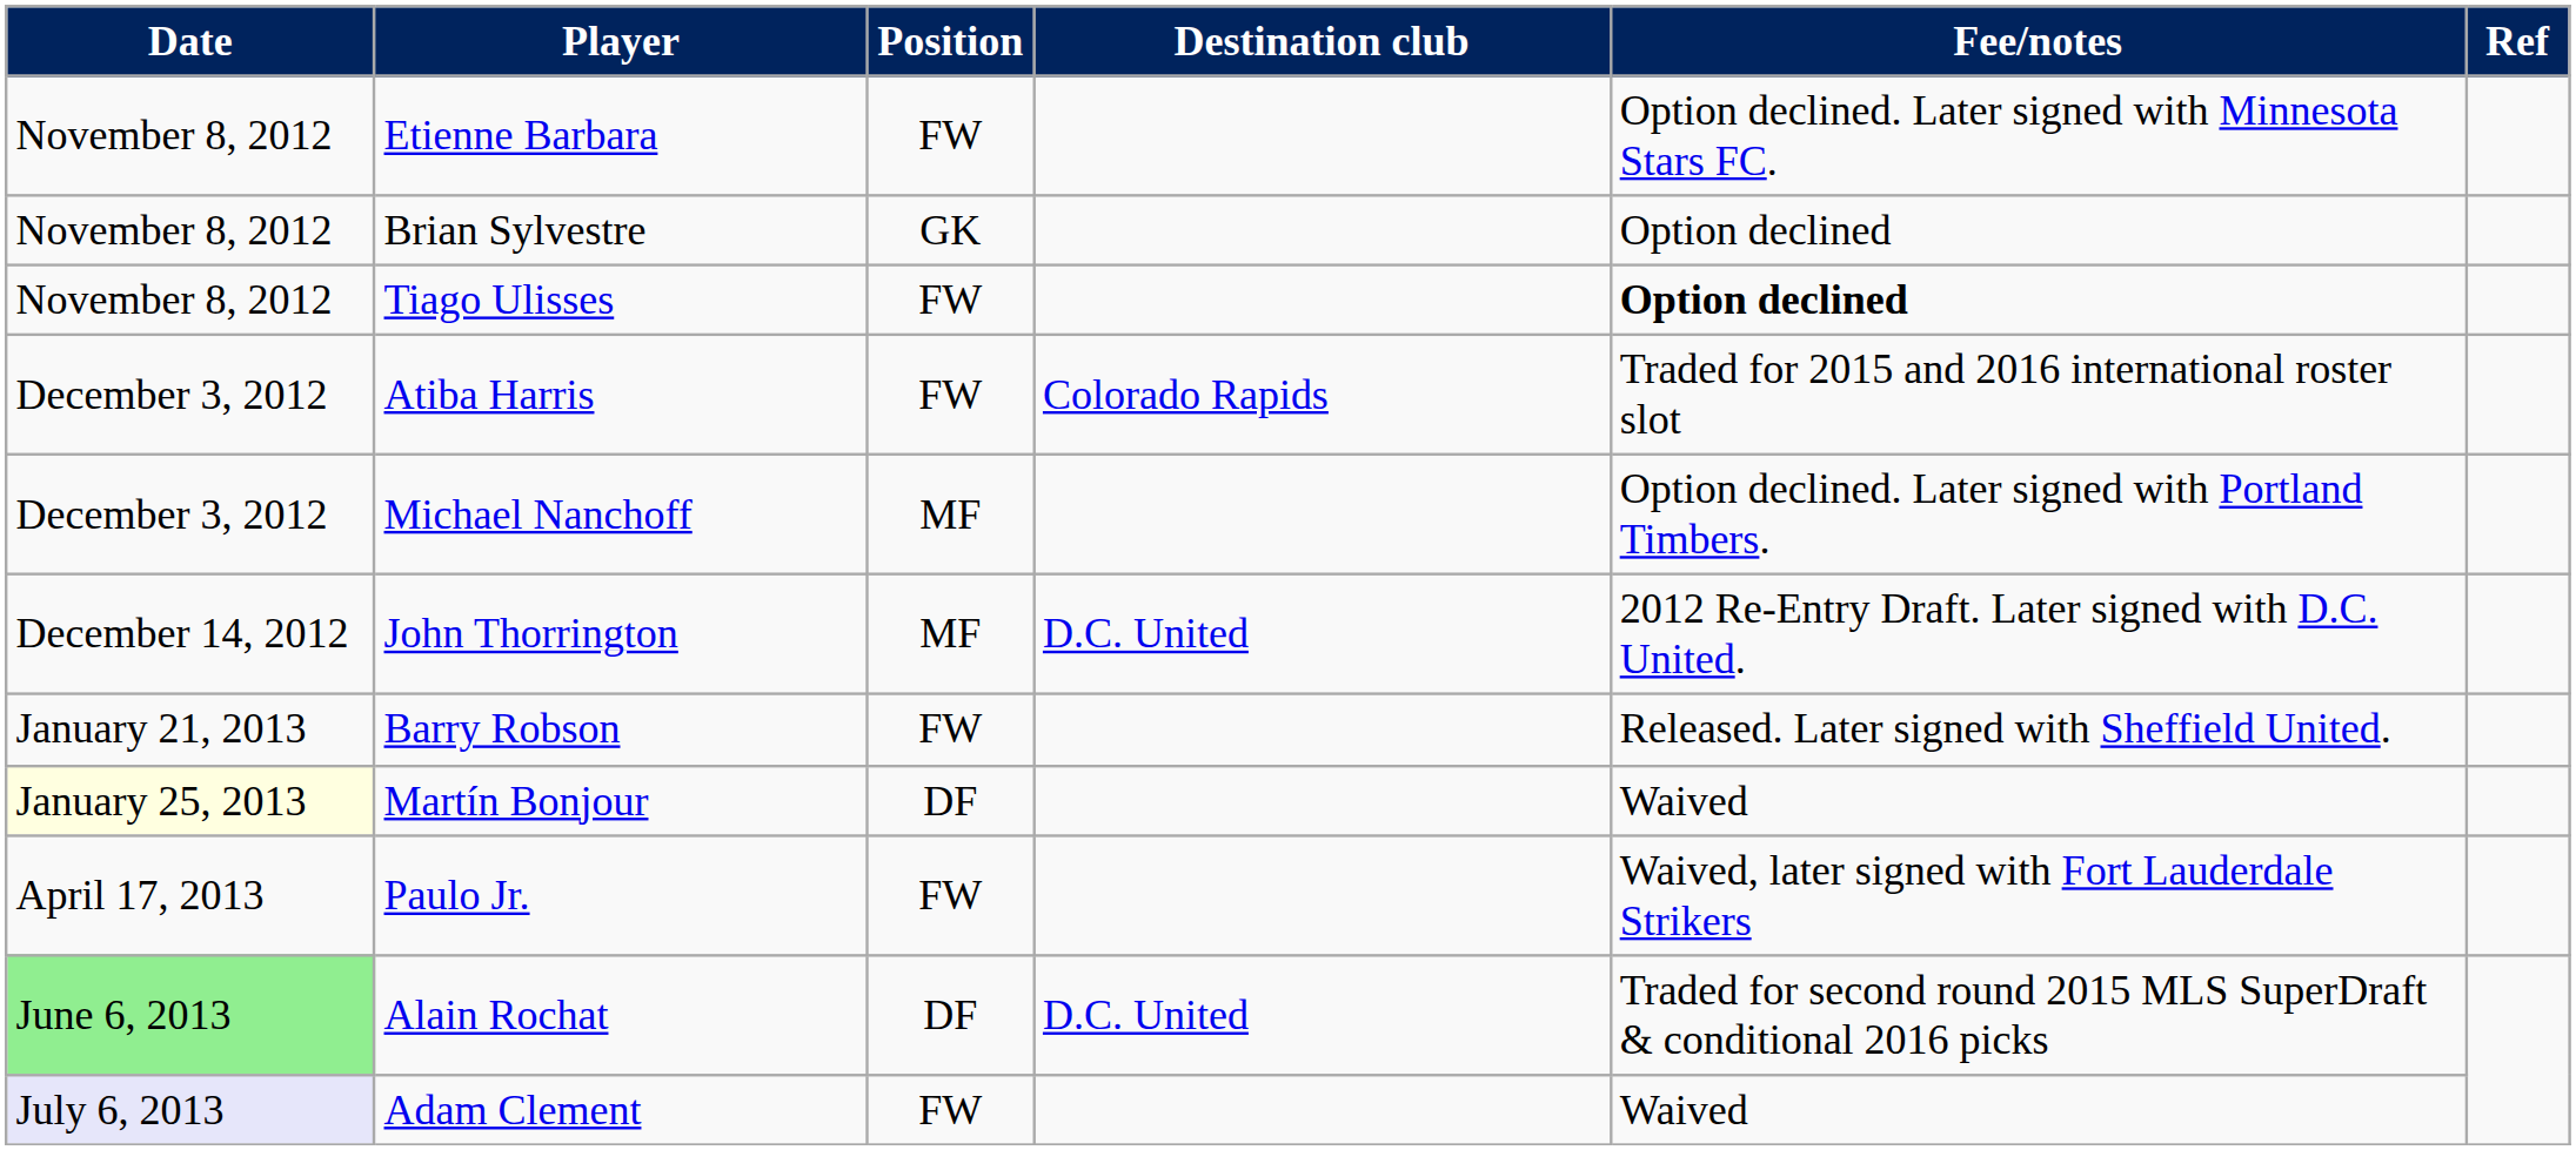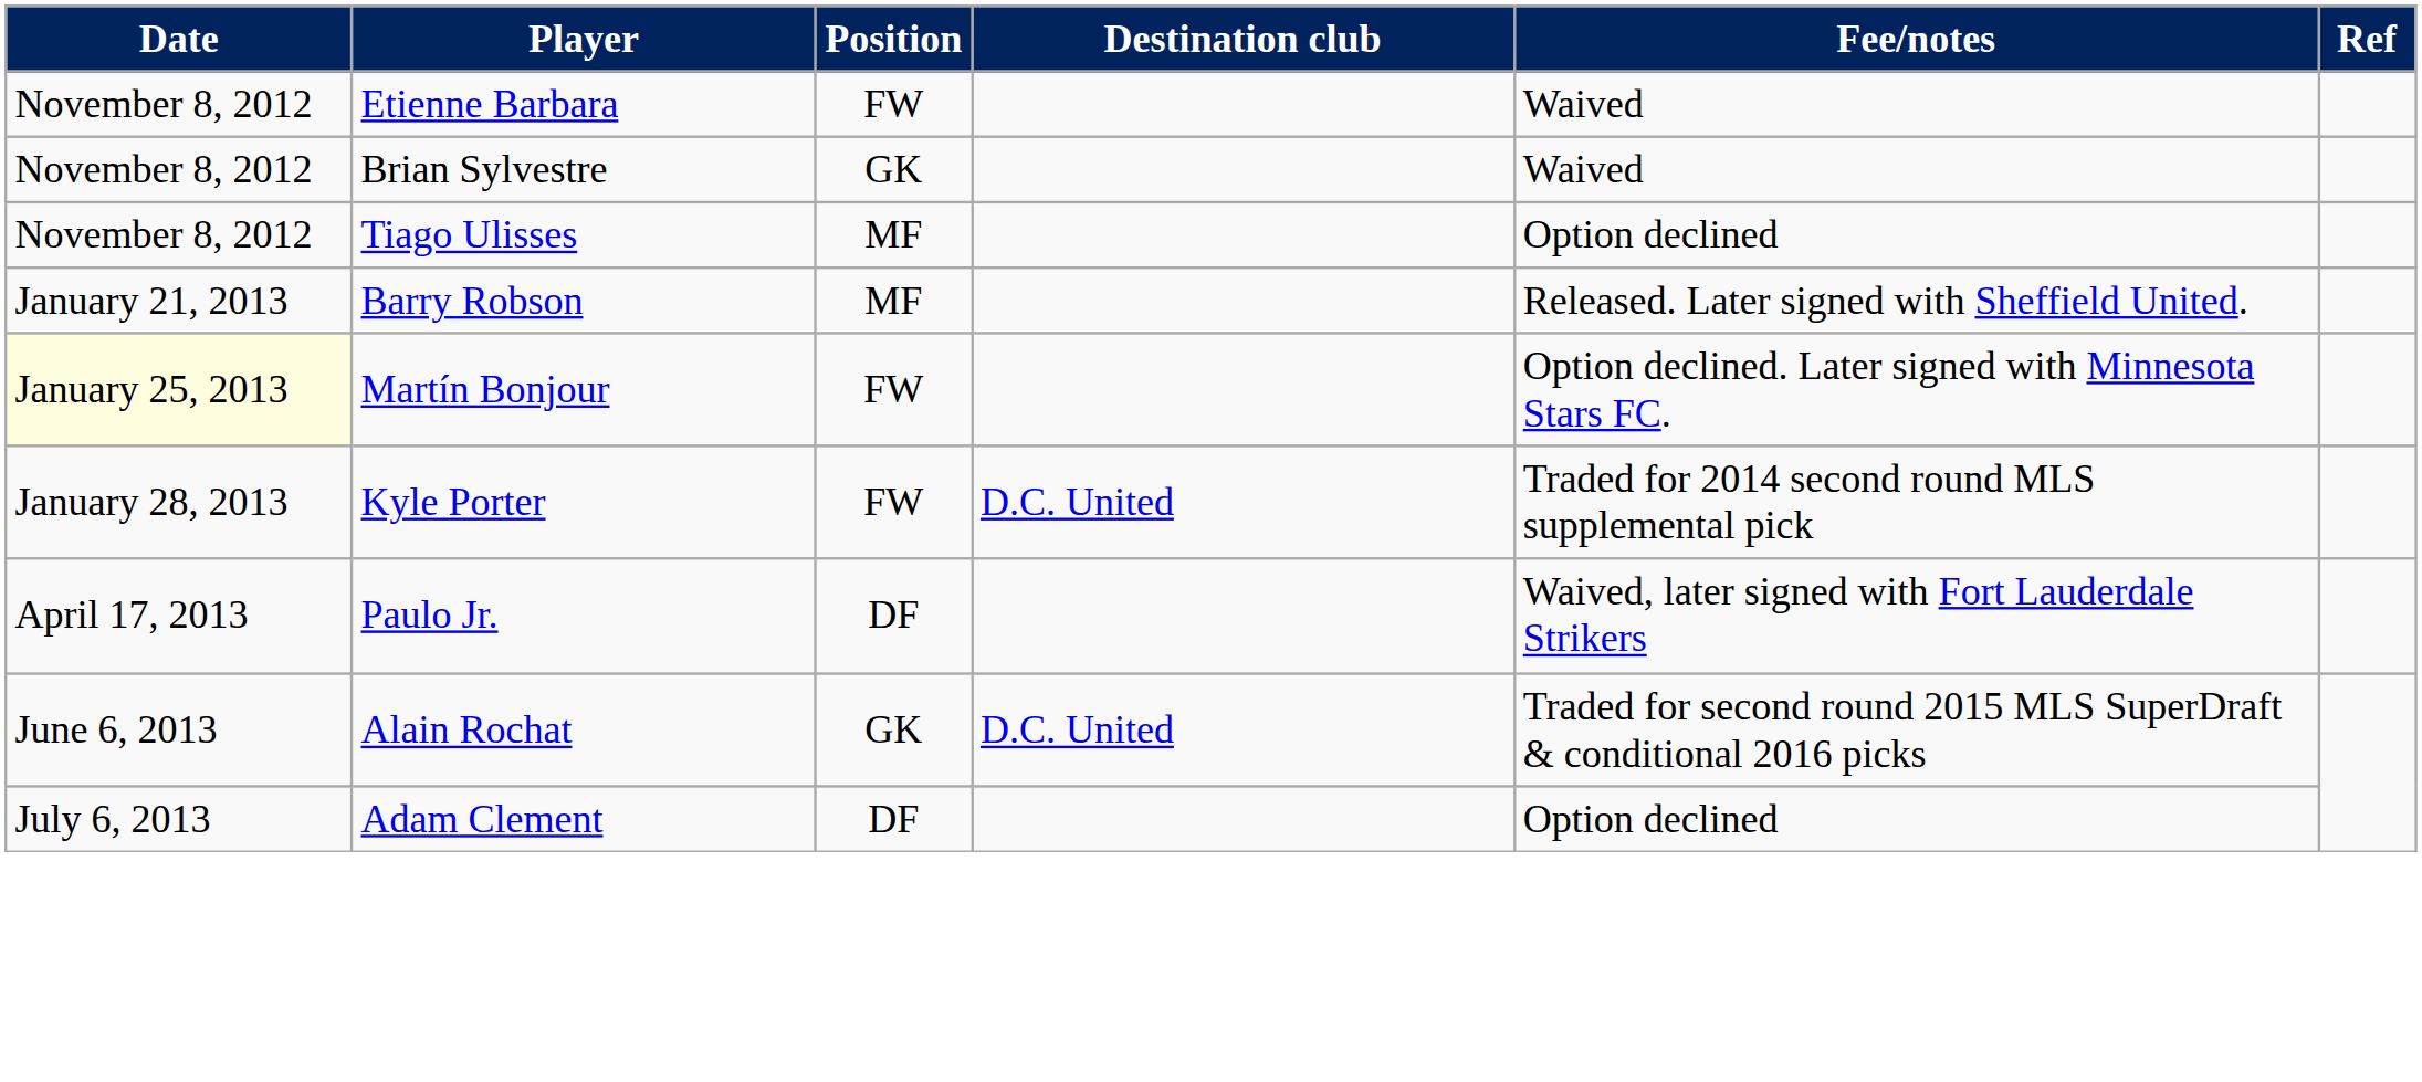Etienne Barbara | Fee/notes: Option declined. Later signed with Minnesota Stars FC. -> Waived
Brian Sylvestre | Fee/notes: Option declined -> Waived
Tiago Ulisses | Position: FW -> MF
Tiago Ulisses | Fee/notes: bold -> normal
- row: December 3, 2012 | Atiba Harris | FW | Colorado Rapids | Traded for 2015 and 2016 international roster slot
- row: December 3, 2012 | Michael Nanchoff | MF | Option declined. Later signed with Portland Timbers.
- row: December 14, 2012 | John Thorrington | MF | D.C. United | 2012 Re-Entry Draft. Later signed with D.C. United.
Barry Robson | Position: FW -> MF
Martín Bonjour | Position: DF -> FW
Martín Bonjour | Fee/notes: Waived -> Option declined. Later signed with Minnesota Stars FC.
+ row: January 28, 2013 | Kyle Porter | FW | D.C. United | Traded for 2014 second round MLS supplemental pick
Paulo Jr. | Position: FW -> DF
Alain Rochat | Date: lightgreen background -> no background
Alain Rochat | Position: DF -> GK
Adam Clement | Date: lavender background -> no background
Adam Clement | Position: FW -> DF
Adam Clement | Fee/notes: Waived -> Option declined
